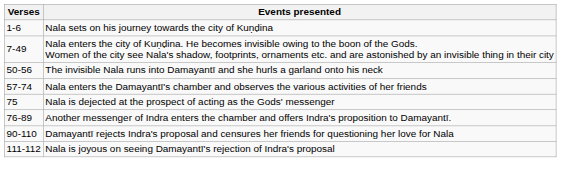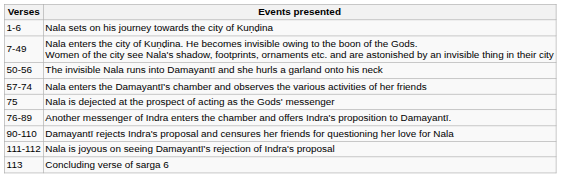+ row: 113 | Concluding verse of sarga 6
